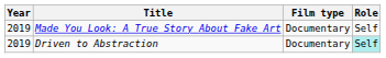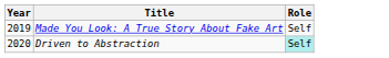- column: Film type | Documentary | Documentary
Driven to Abstraction | Year: 2019 -> 2020
